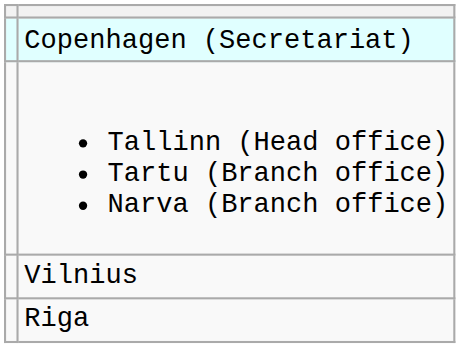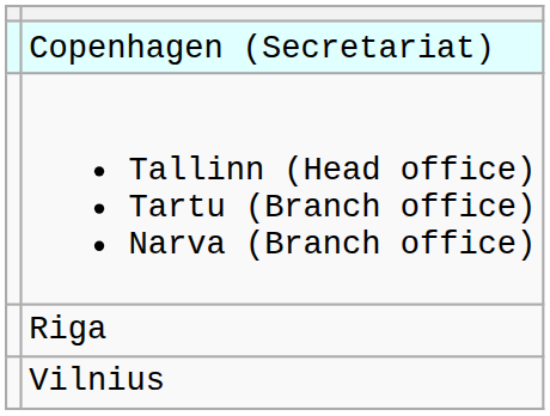rows swapped: Riga <-> Vilnius
